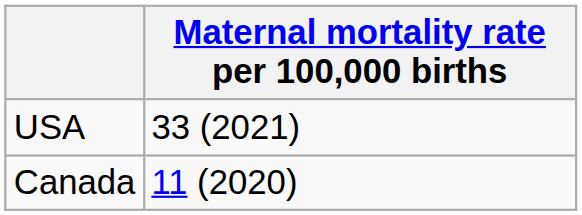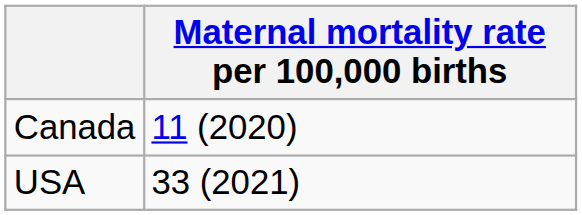rows swapped: Canada <-> USA
